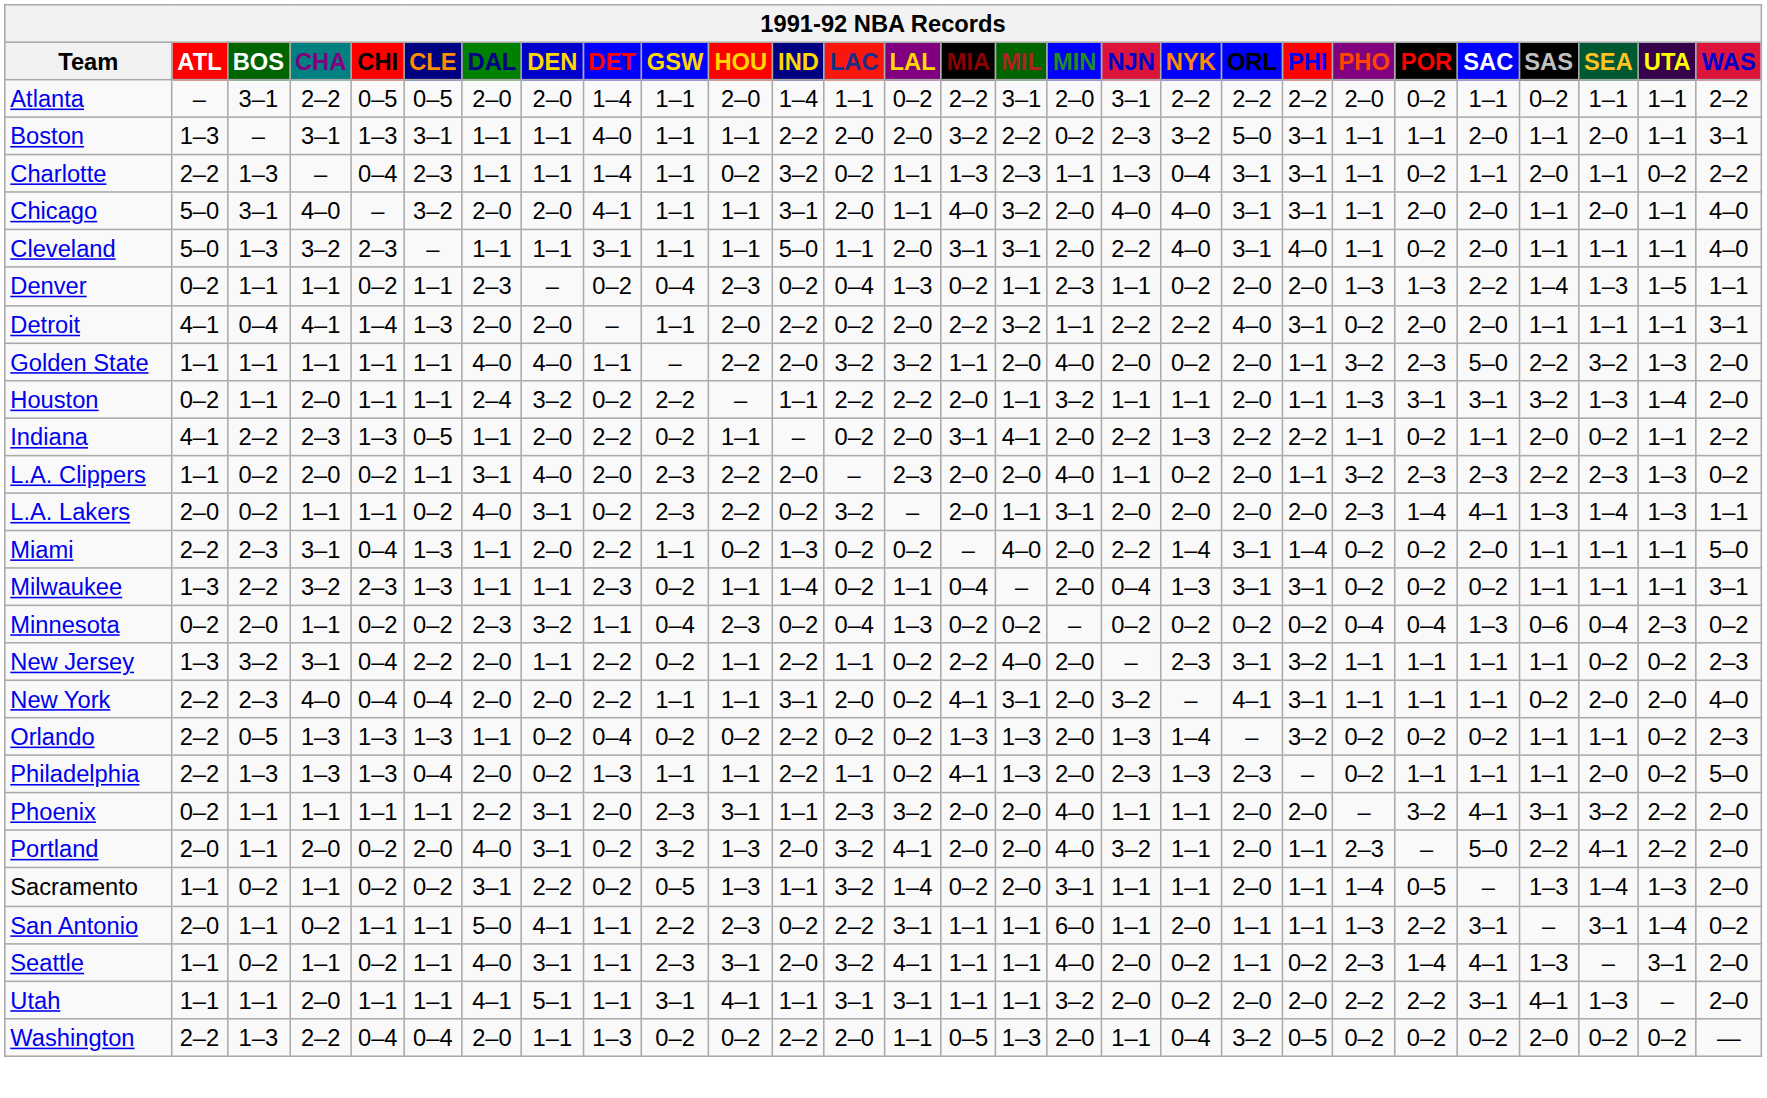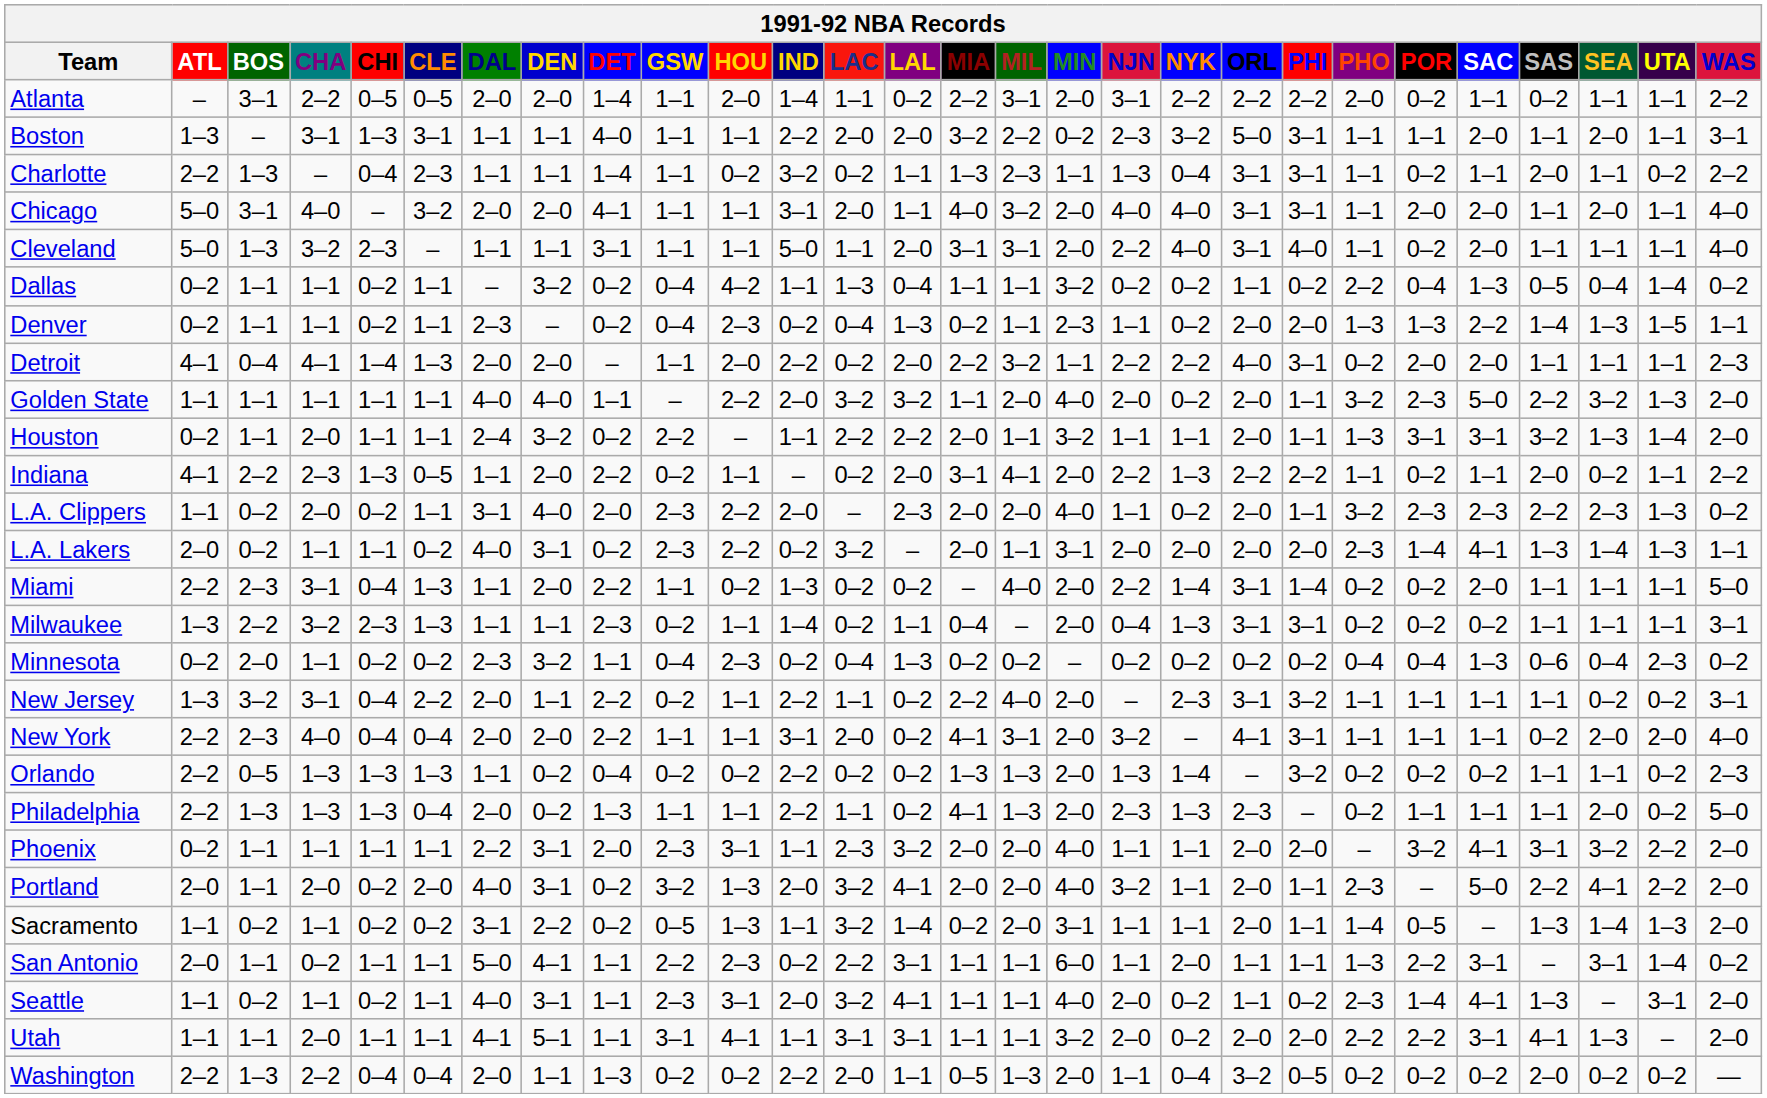+ row: Dallas | 0–2 | 1–1 | 1–1 | 0–2 | 1–1 | – | 3–2 | 0–2 | 0–4 | 4–2 | 1–1 | 1–3 | 0–4 | 1–1 | 1–1 | 3–2 | 0–2 | 0–2 | 1–1 | 0–2 | 2–2 | 0–4 | 1–3 | 0–5 | 0–4 | 1–4 | 0–2
Detroit | WAS: 3–1 -> 2–3
New Jersey | WAS: 2–3 -> 3–1
